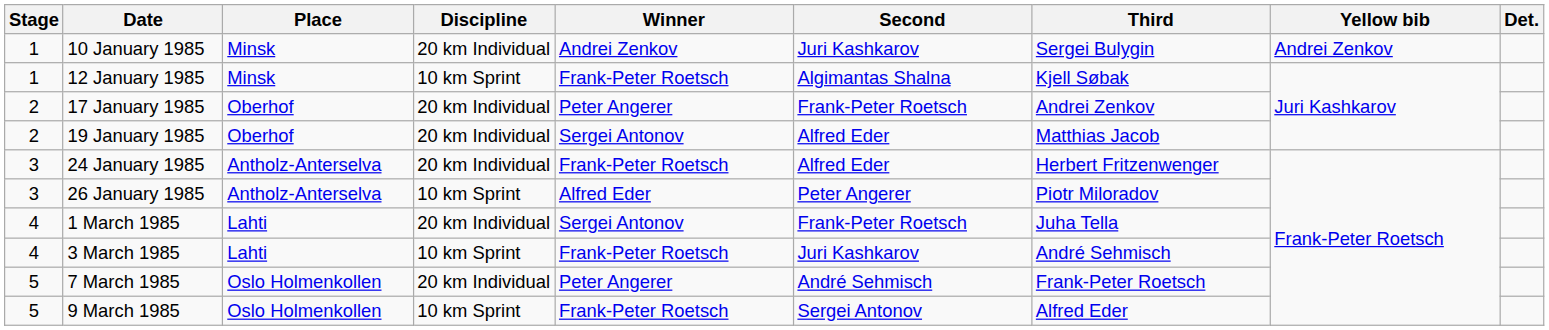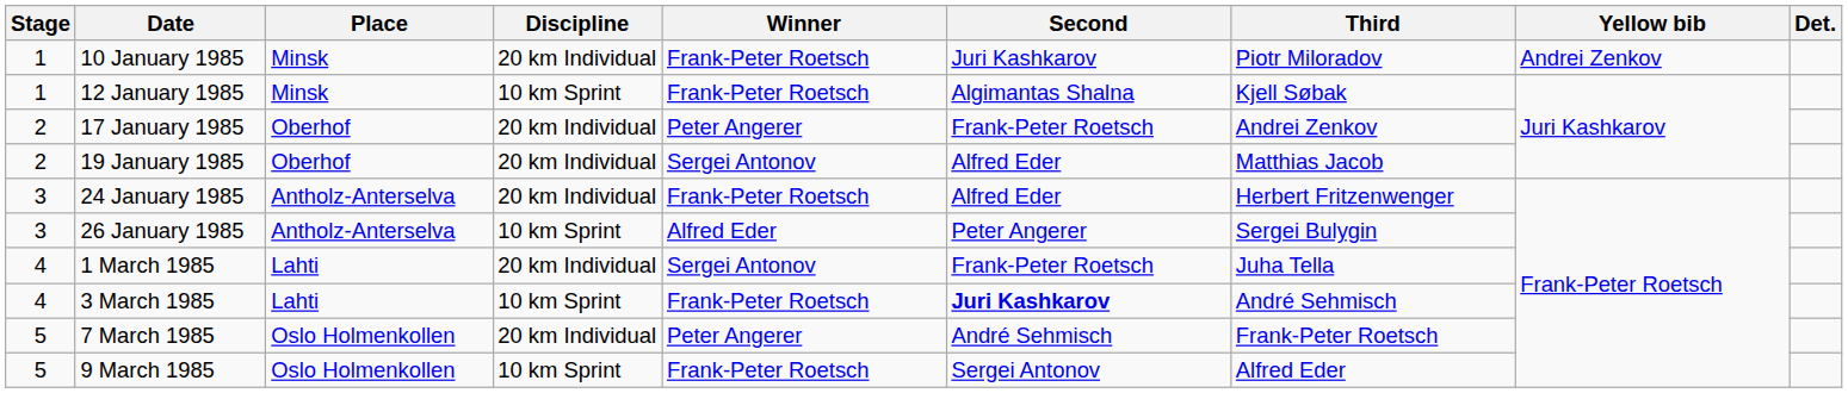10 January 1985 | Winner: Andrei Zenkov -> Frank-Peter Roetsch
10 January 1985 | Third: Sergei Bulygin -> Piotr Miloradov
26 January 1985 | Third: Piotr Miloradov -> Sergei Bulygin
3 March 1985 | Second: normal -> bold
